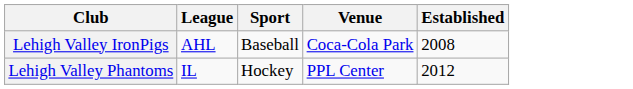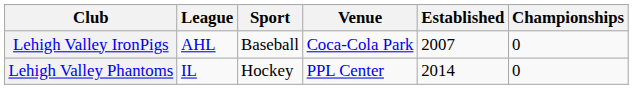+ column: Championships | 0 | 0
Lehigh Valley IronPigs | Established: 2008 -> 2007
Lehigh Valley Phantoms | Established: 2012 -> 2014
